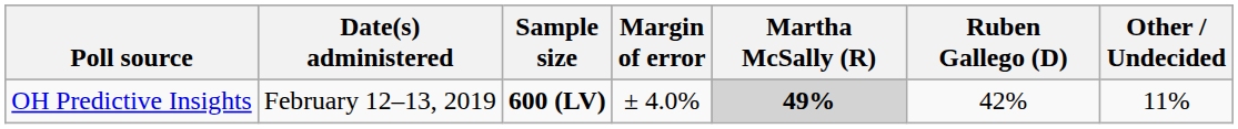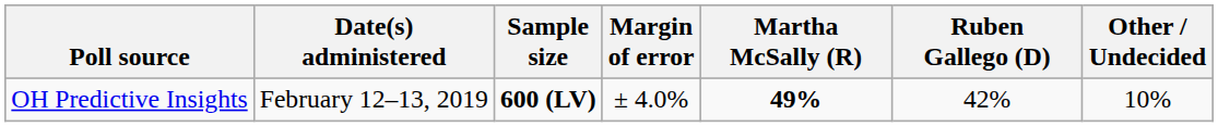OH Predictive Insights | Martha McSally (R): lightgrey background -> no background
OH Predictive Insights | Other / Undecided: 11% -> 10%
